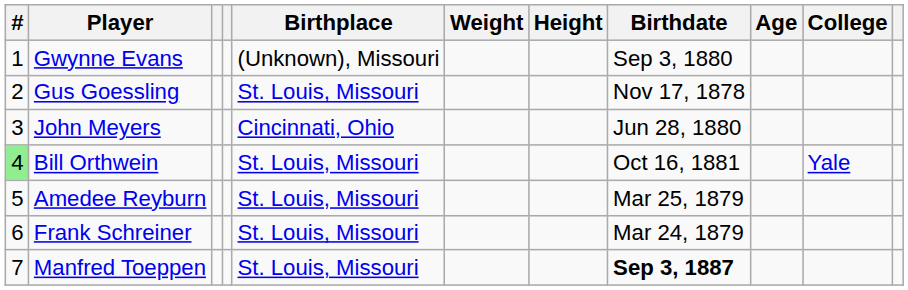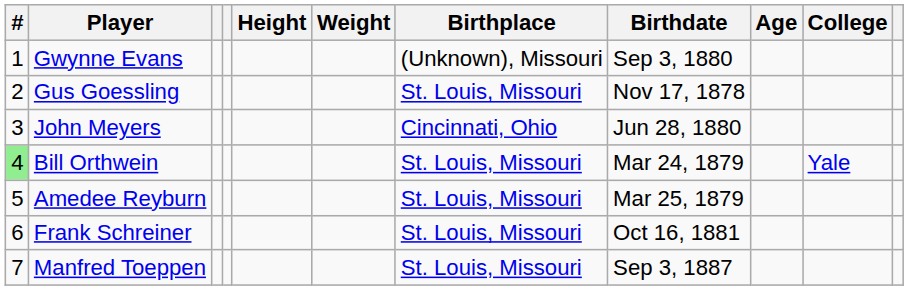columns swapped: Height <-> Birthplace
Bill Orthwein | Birthdate: Oct 16, 1881 -> Mar 24, 1879
Frank Schreiner | Birthdate: Mar 24, 1879 -> Oct 16, 1881
Manfred Toeppen | Birthdate: bold -> normal
